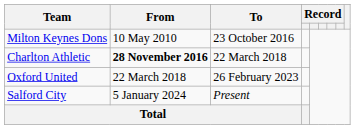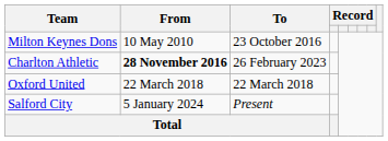Charlton Athletic | To: 22 March 2018 -> 26 February 2023
Oxford United | To: 26 February 2023 -> 22 March 2018
